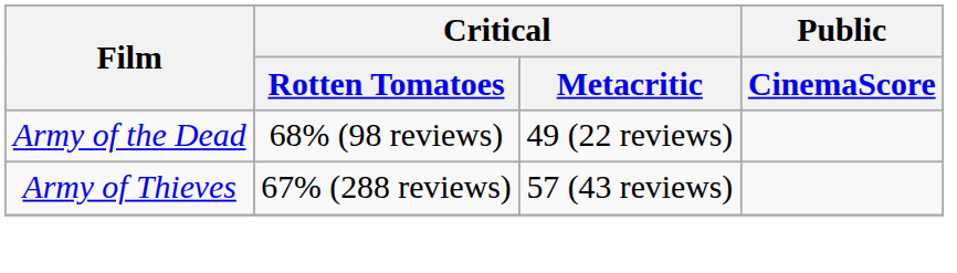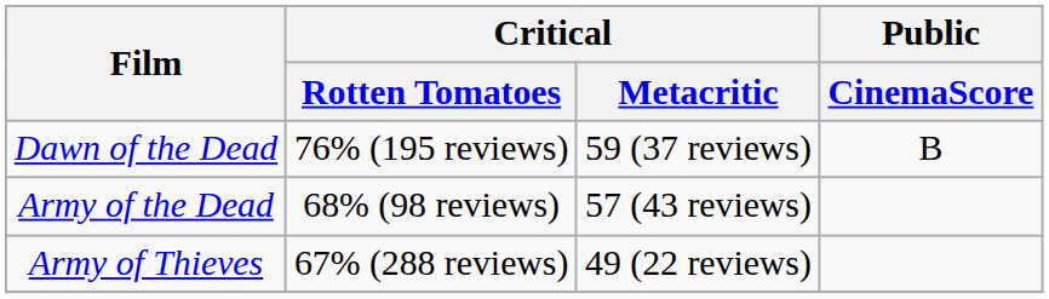+ row: Dawn of the Dead | 76% (195 reviews) | 59 (37 reviews) | B
Army of the Dead | Critical / Metacritic: 49 (22 reviews) -> 57 (43 reviews)
Army of Thieves | Critical / Metacritic: 57 (43 reviews) -> 49 (22 reviews)
